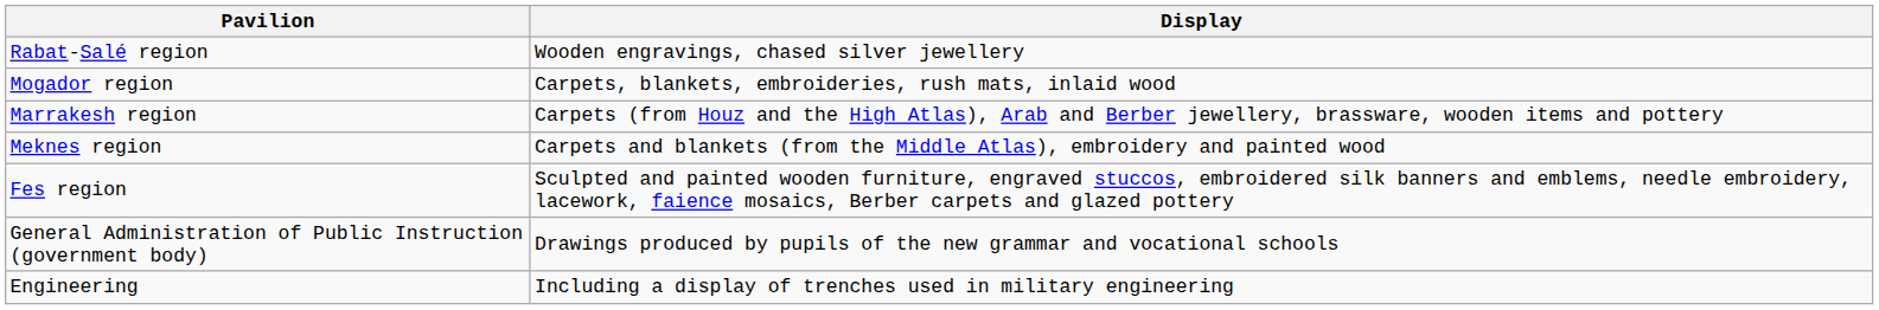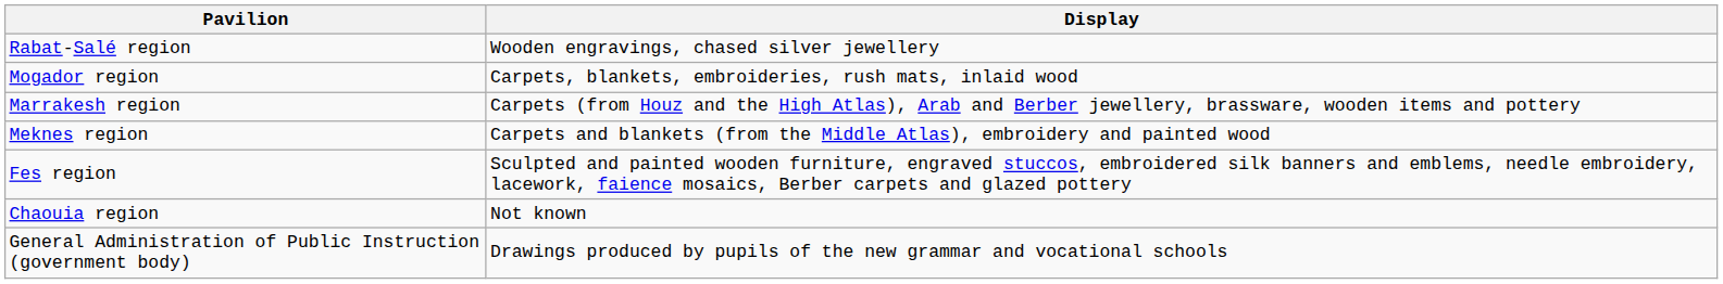+ row: Chaouia region | Not known
- row: Engineering | Including a display of trenches used in military engineering
